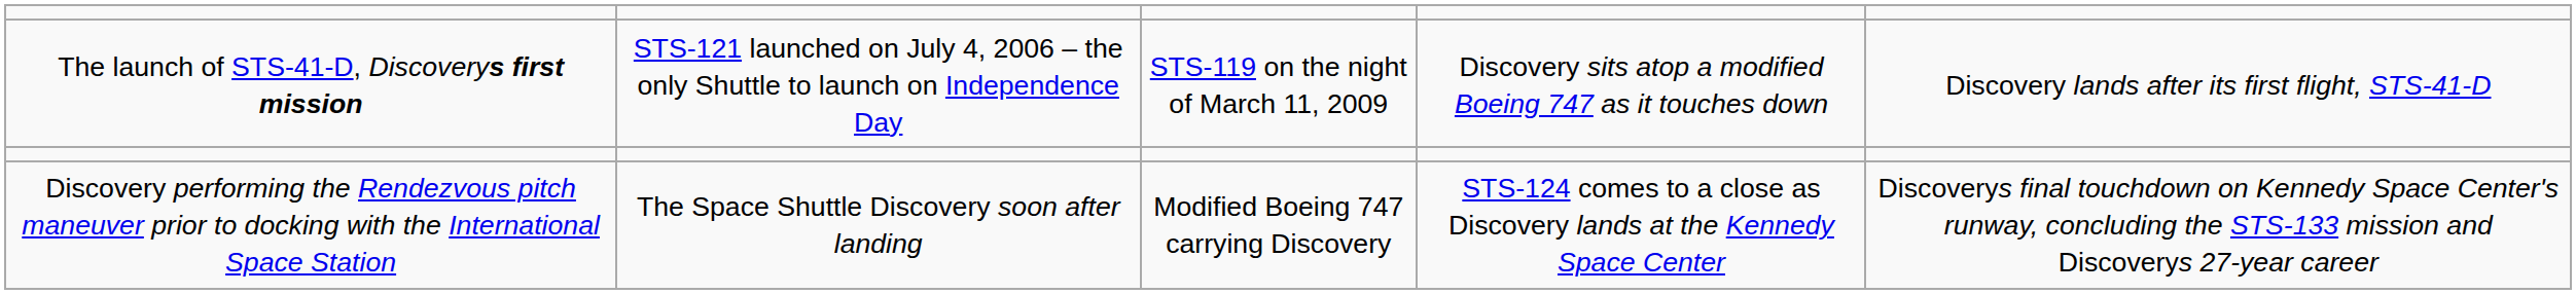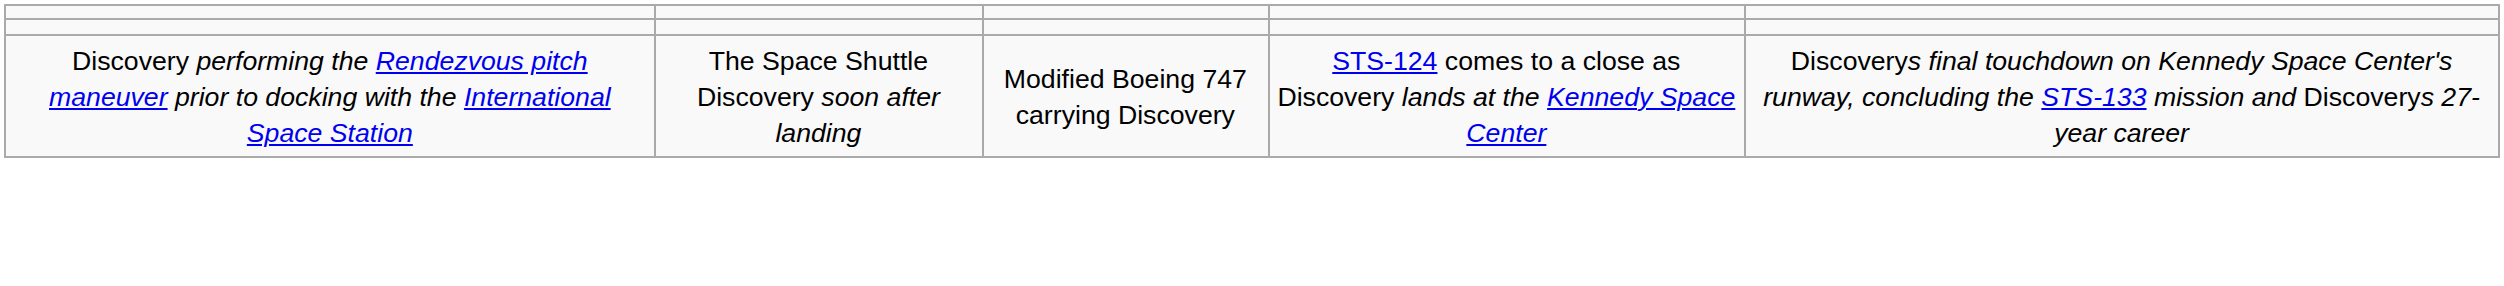- row: The launch of STS-41-D, Discoverys first mission | STS-121 launched on July 4, 2006 – the only Shuttle to launch on Independence Day | STS-119 on the night of March 11, 2009 | Discovery sits atop a modified Boeing 747 as it touches down | Discovery lands after its first flight, STS-41-D
